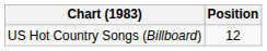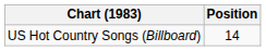US Hot Country Songs (Billboard) | Position: 12 -> 14
